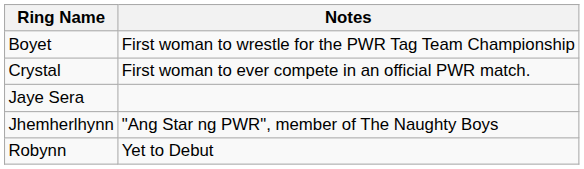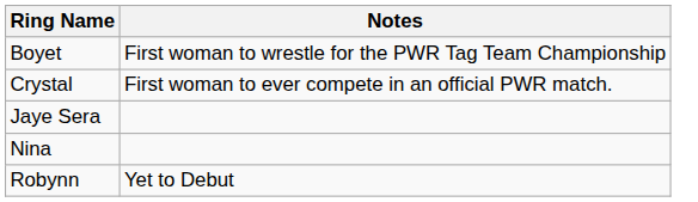- row: Jhemherlhynn | "Ang Star ng PWR", member of The Naughty Boys
+ row: Nina
